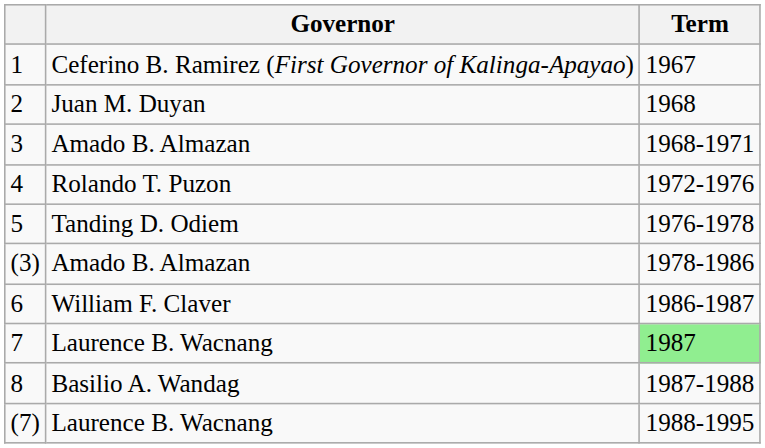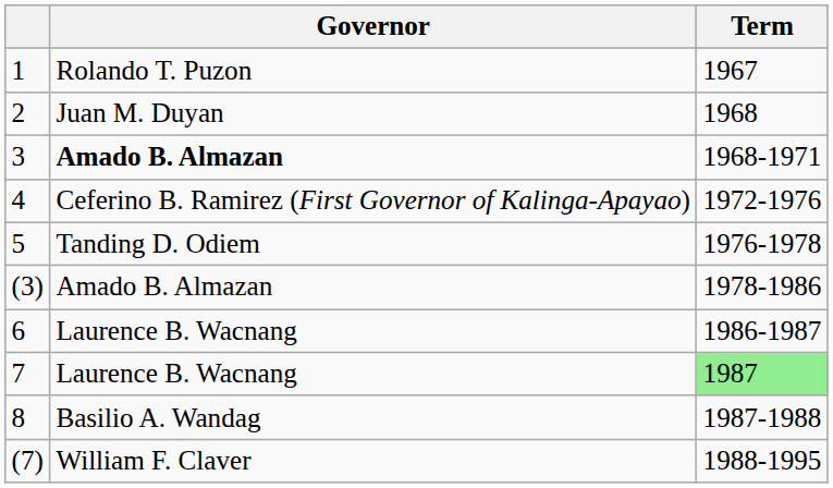1 | Governor: Ceferino B. Ramirez (First Governor of Kalinga-Apayao) -> Rolando T. Puzon
3 | Governor: normal -> bold
4 | Governor: Rolando T. Puzon -> Ceferino B. Ramirez (First Governor of Kalinga-Apayao)
6 | Governor: William F. Claver -> Laurence B. Wacnang
(7) | Governor: Laurence B. Wacnang -> William F. Claver
